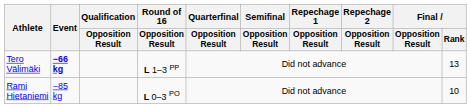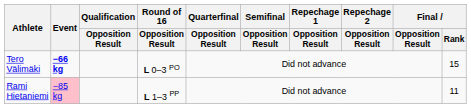Tero Välimäki | Round of 16 / Opposition Result: L 1–3 PP -> L 0–3 PO
Tero Välimäki | Final / Rank: 13 -> 15
Rami Hietaniemi | Event: no background -> pink background
Rami Hietaniemi | Round of 16 / Opposition Result: L 0–3 PO -> L 1–3 PP
Rami Hietaniemi | Final / Rank: 10 -> 11
